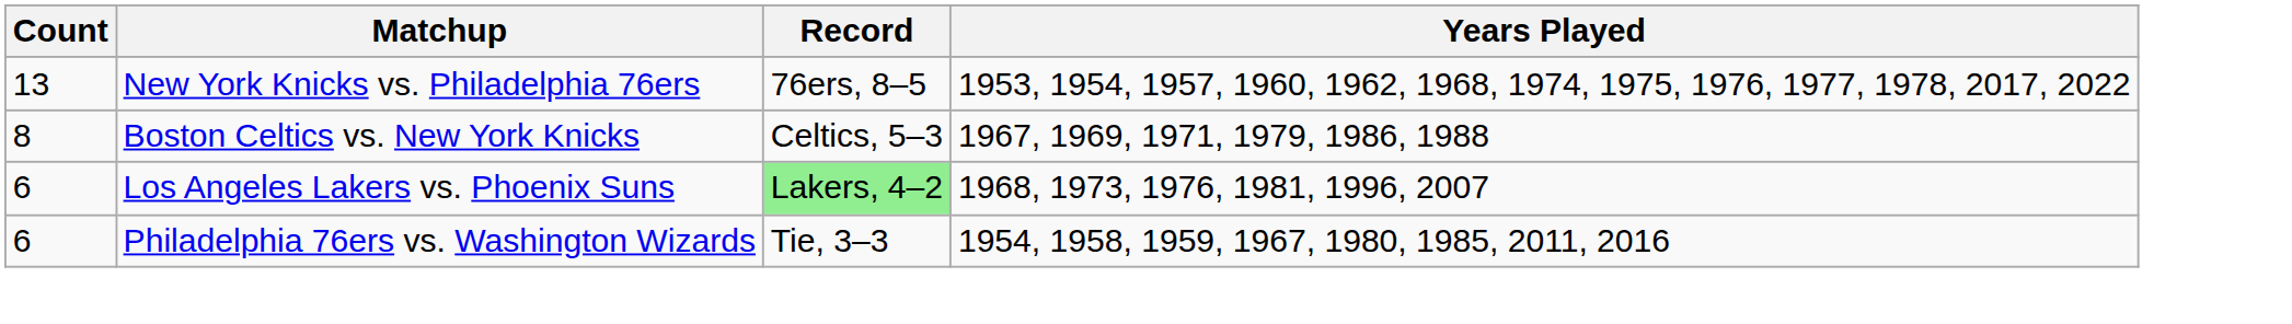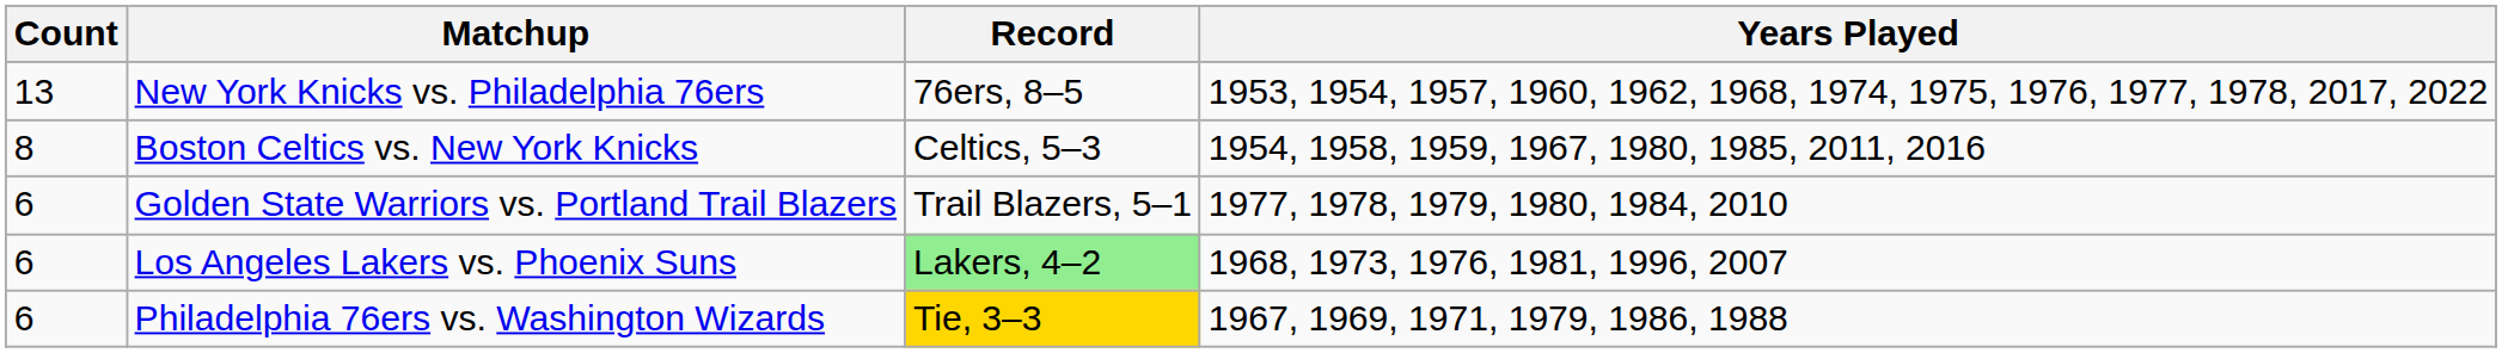Boston Celtics vs. New York Knicks | Years Played: 1967, 1969, 1971, 1979, 1986, 1988 -> 1954, 1958, 1959, 1967, 1980, 1985, 2011, 2016
+ row: 6 | Golden State Warriors vs. Portland Trail Blazers | Trail Blazers, 5–1 | 1977, 1978, 1979, 1980, 1984, 2010
Philadelphia 76ers vs. Washington Wizards | Record: no background -> gold background
Philadelphia 76ers vs. Washington Wizards | Years Played: 1954, 1958, 1959, 1967, 1980, 1985, 2011, 2016 -> 1967, 1969, 1971, 1979, 1986, 1988
